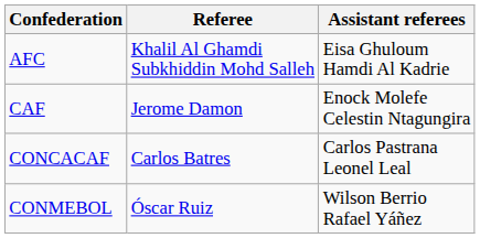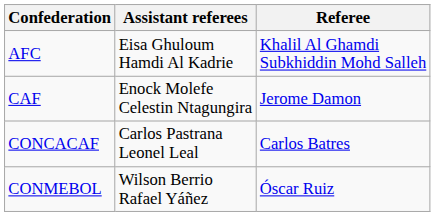columns swapped: Referee <-> Assistant referees
